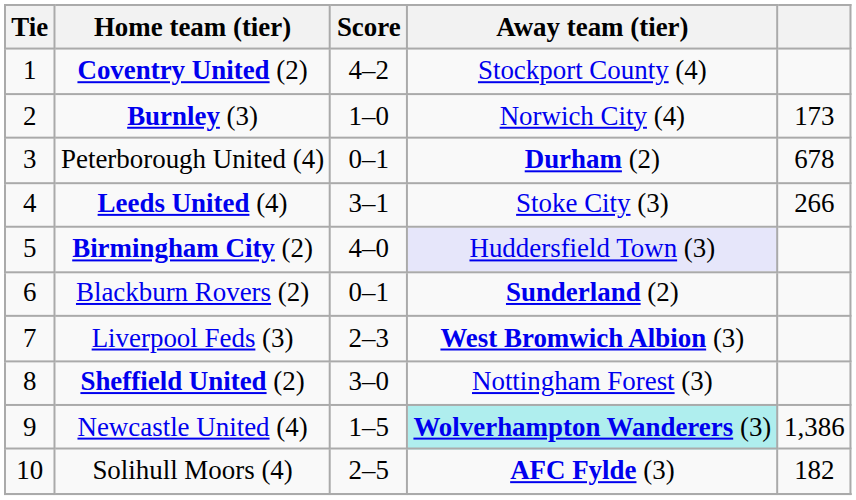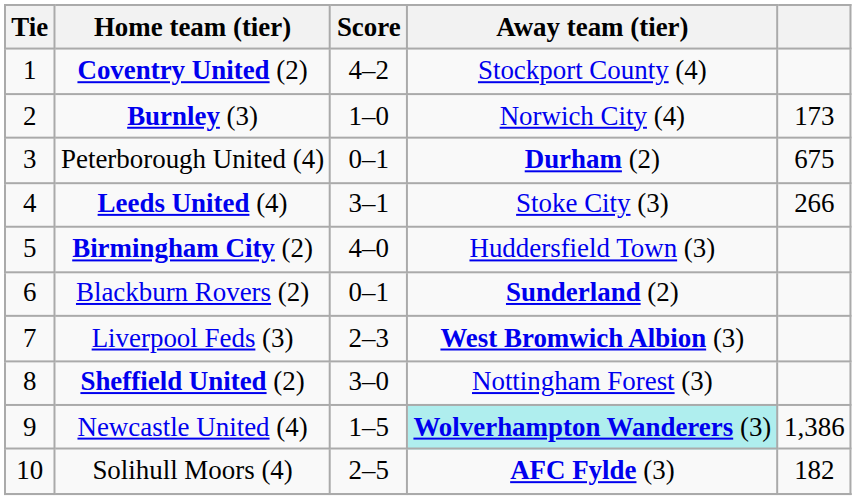Peterborough United (4) | column 5: 678 -> 675
Birmingham City (2) | Away team (tier): lavender background -> no background
